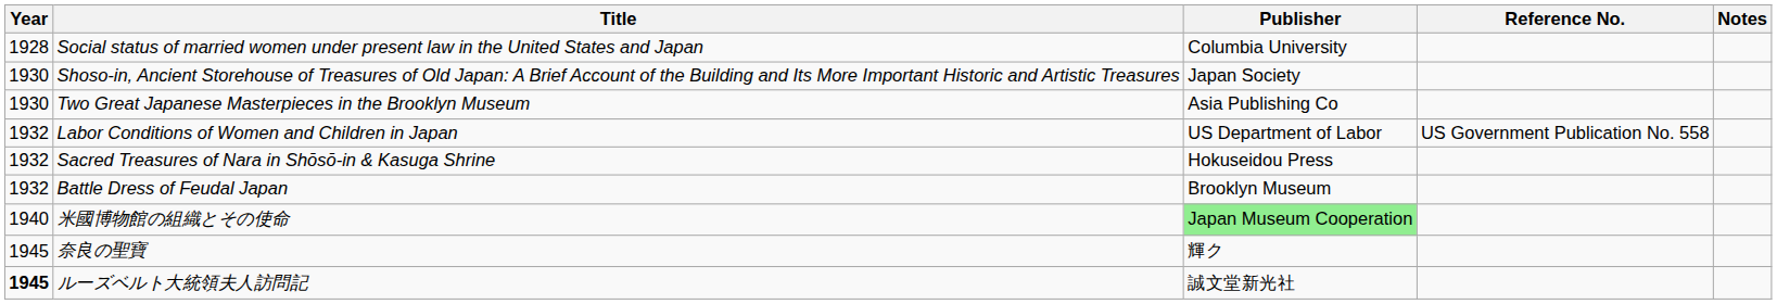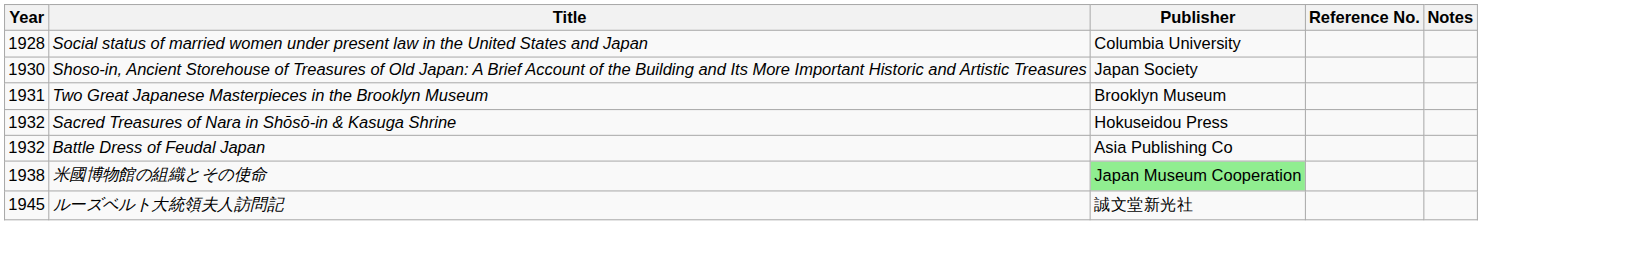Two Great Japanese Masterpieces in the Brooklyn Museum | Year: 1930 -> 1931
Two Great Japanese Masterpieces in the Brooklyn Museum | Publisher: Asia Publishing Co -> Brooklyn Museum
- row: 1932 | Labor Conditions of Women and Children in Japan | US Department of Labor | US Government Publication No. 558
Battle Dress of Feudal Japan | Publisher: Brooklyn Museum -> Asia Publishing Co
米國博物館の組織とその使命 | Year: 1940 -> 1938
- row: 1945 | 奈良の聖寶 | 輝ク
ルーズベルト大統領夫人訪問記 | Year: bold -> normal
